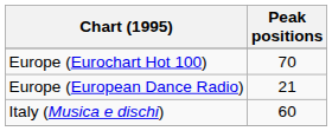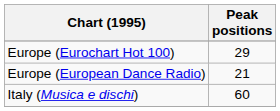Europe (Eurochart Hot 100) | Peak positions: 70 -> 29
